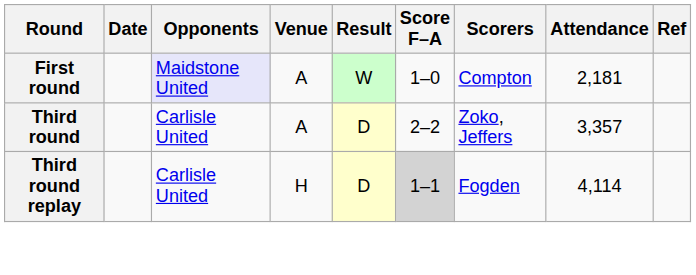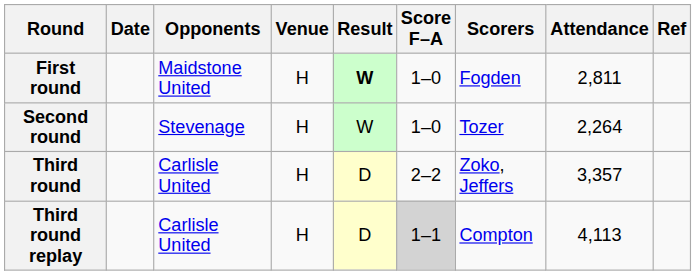First round | Opponents: lavender background -> no background
First round | Venue: A -> H
First round | Result: normal -> bold
First round | Scorers: Compton -> Fogden
First round | Attendance: 2,181 -> 2,811
+ row: Second round | Stevenage | H | W | 1–0 | Tozer | 2,264
Third round | Venue: A -> H
Third round replay | Scorers: Fogden -> Compton
Third round replay | Attendance: 4,114 -> 4,113
